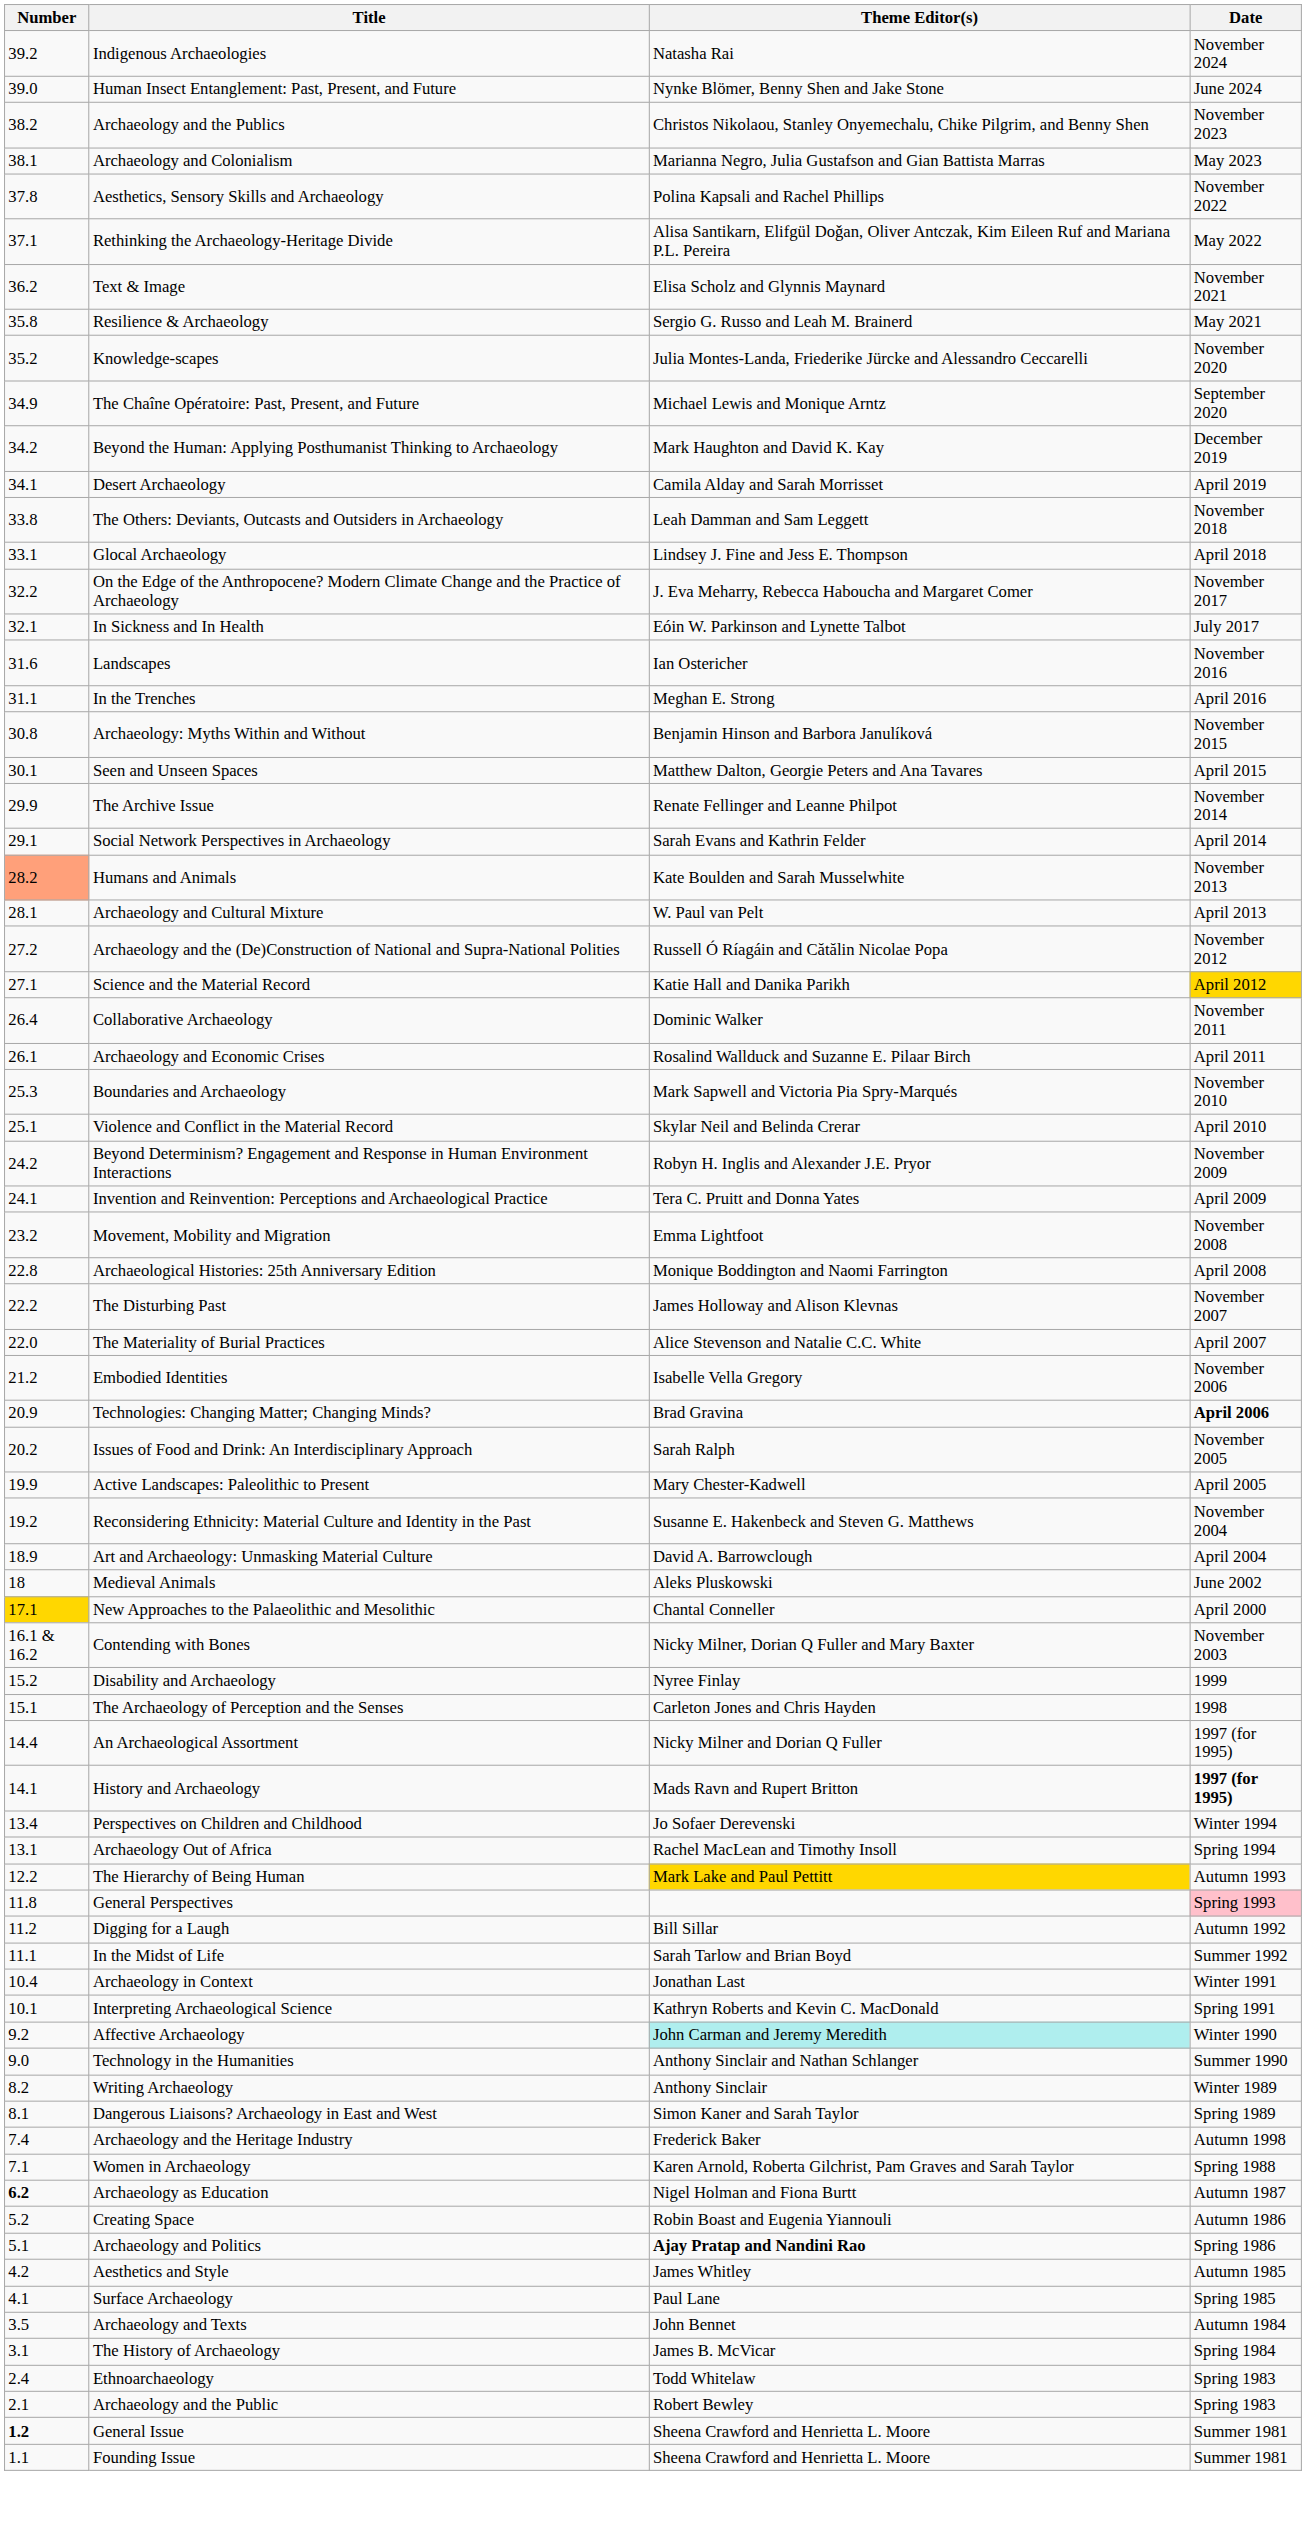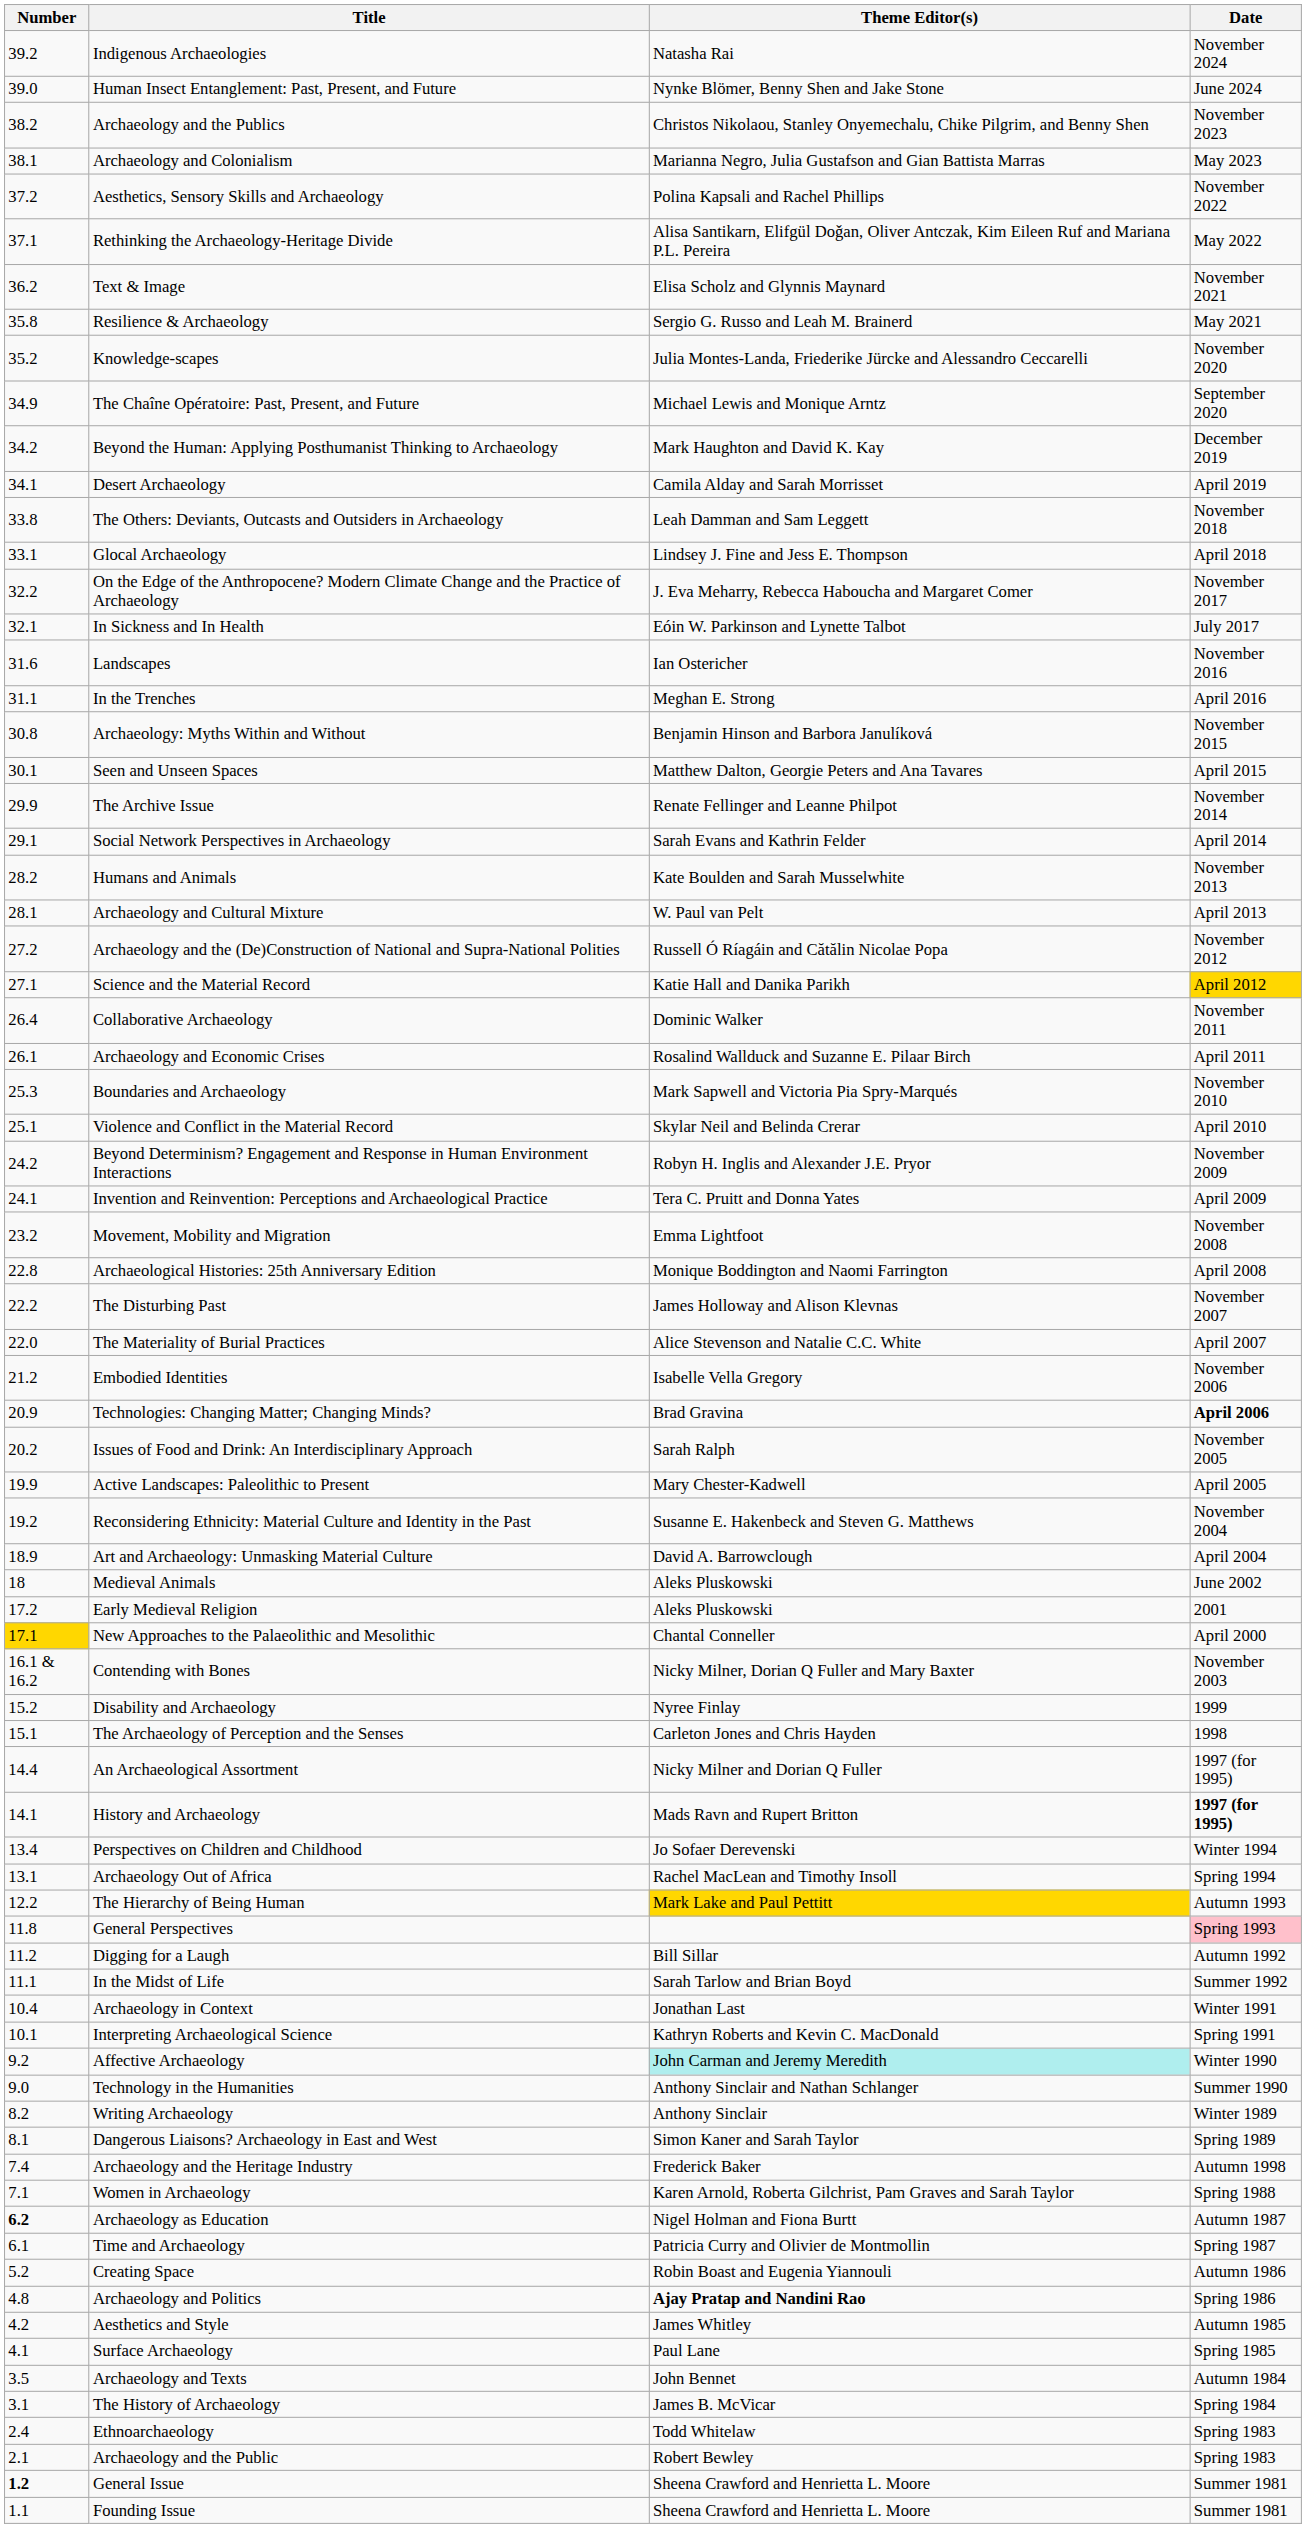Aesthetics, Sensory Skills and Archaeology | Number: 37.8 -> 37.2
Humans and Animals | Number: lightsalmon background -> no background
+ row: 17.2 | Early Medieval Religion | Aleks Pluskowski | 2001
+ row: 6.1 | Time and Archaeology | Patricia Curry and Olivier de Montmollin | Spring 1987
Archaeology and Politics | Number: 5.1 -> 4.8
